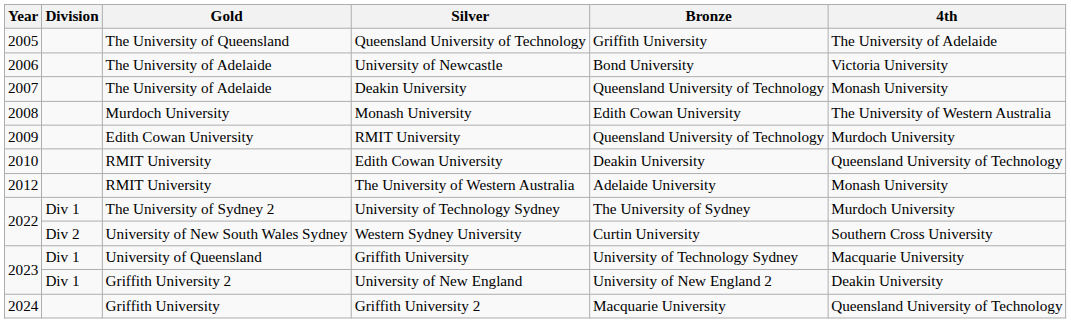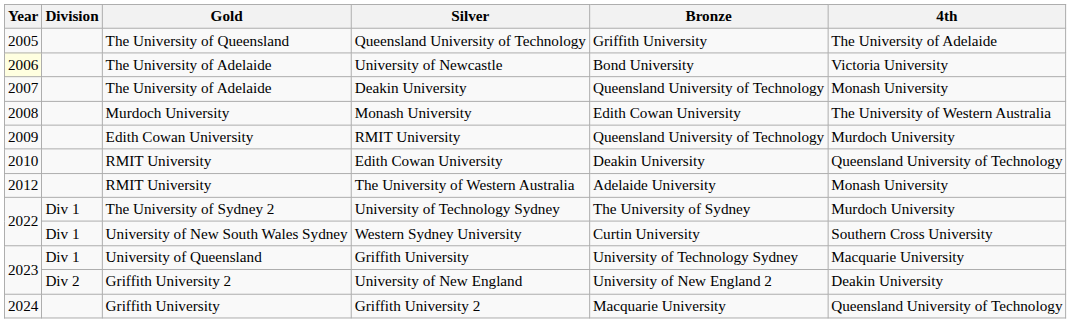University of Newcastle | Year: no background -> lightyellow background
Western Sydney University | Division: Div 2 -> Div 1
University of New England | Division: Div 1 -> Div 2
